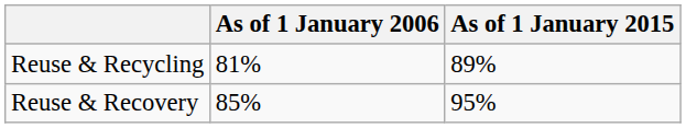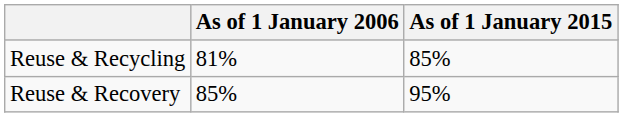Reuse & Recycling | As of 1 January 2015: 89% -> 85%
